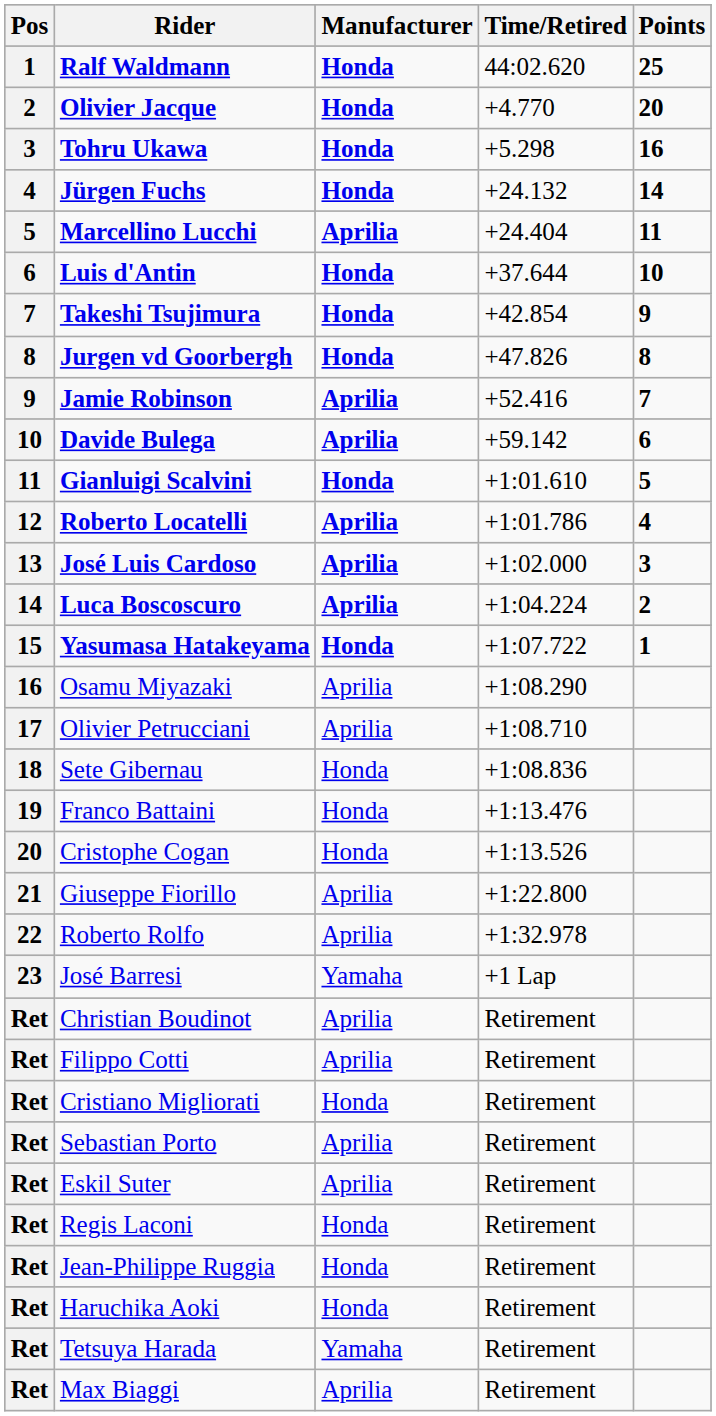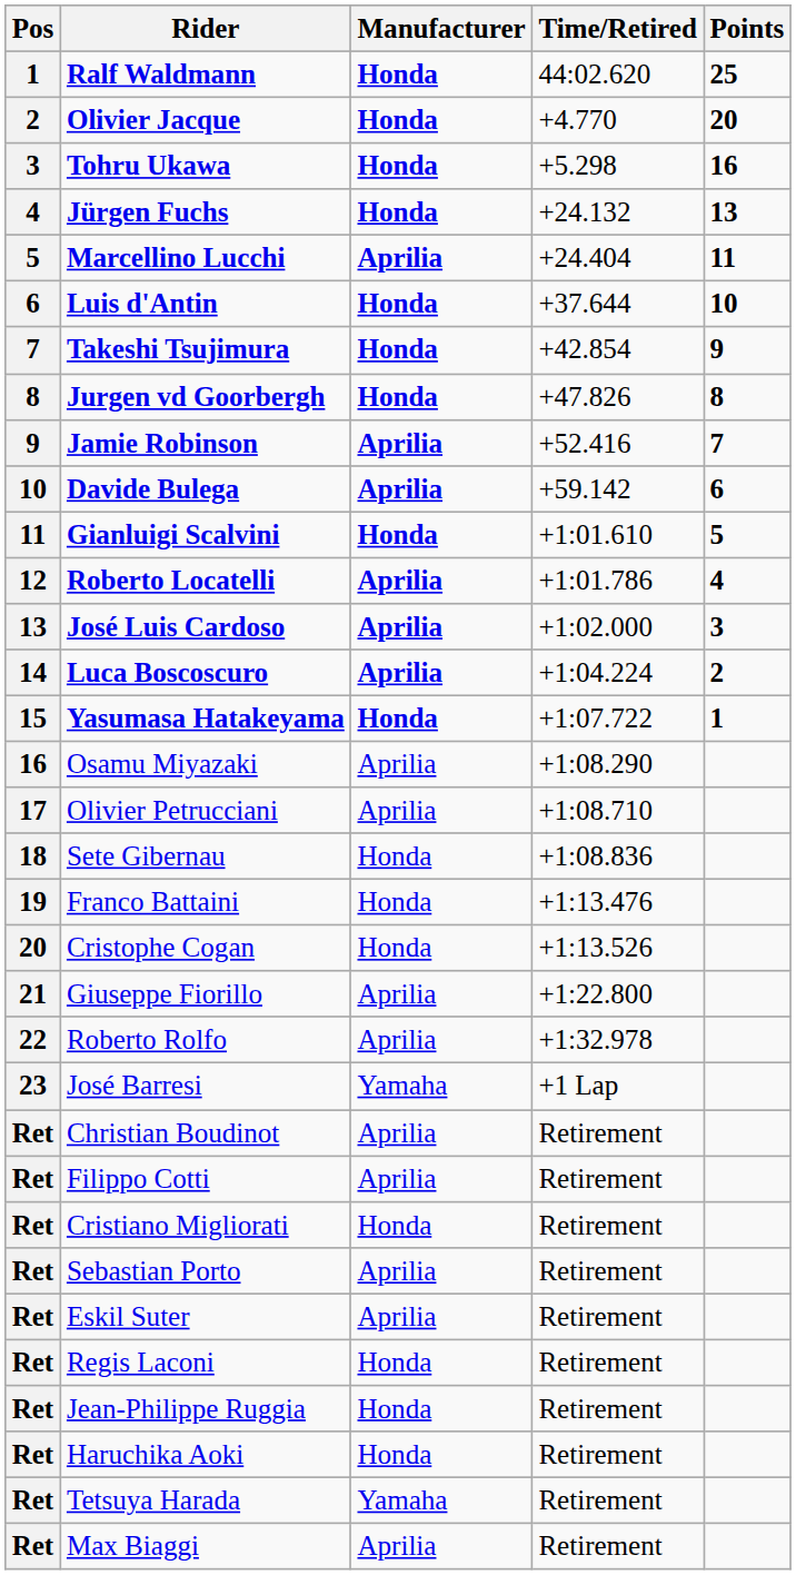Jürgen Fuchs | Points: 14 -> 13
